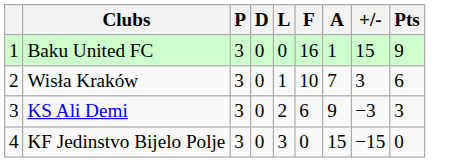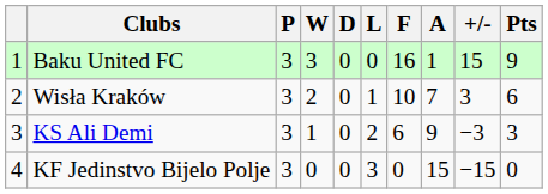+ column: W | 3 | 2 | 1 | 0
